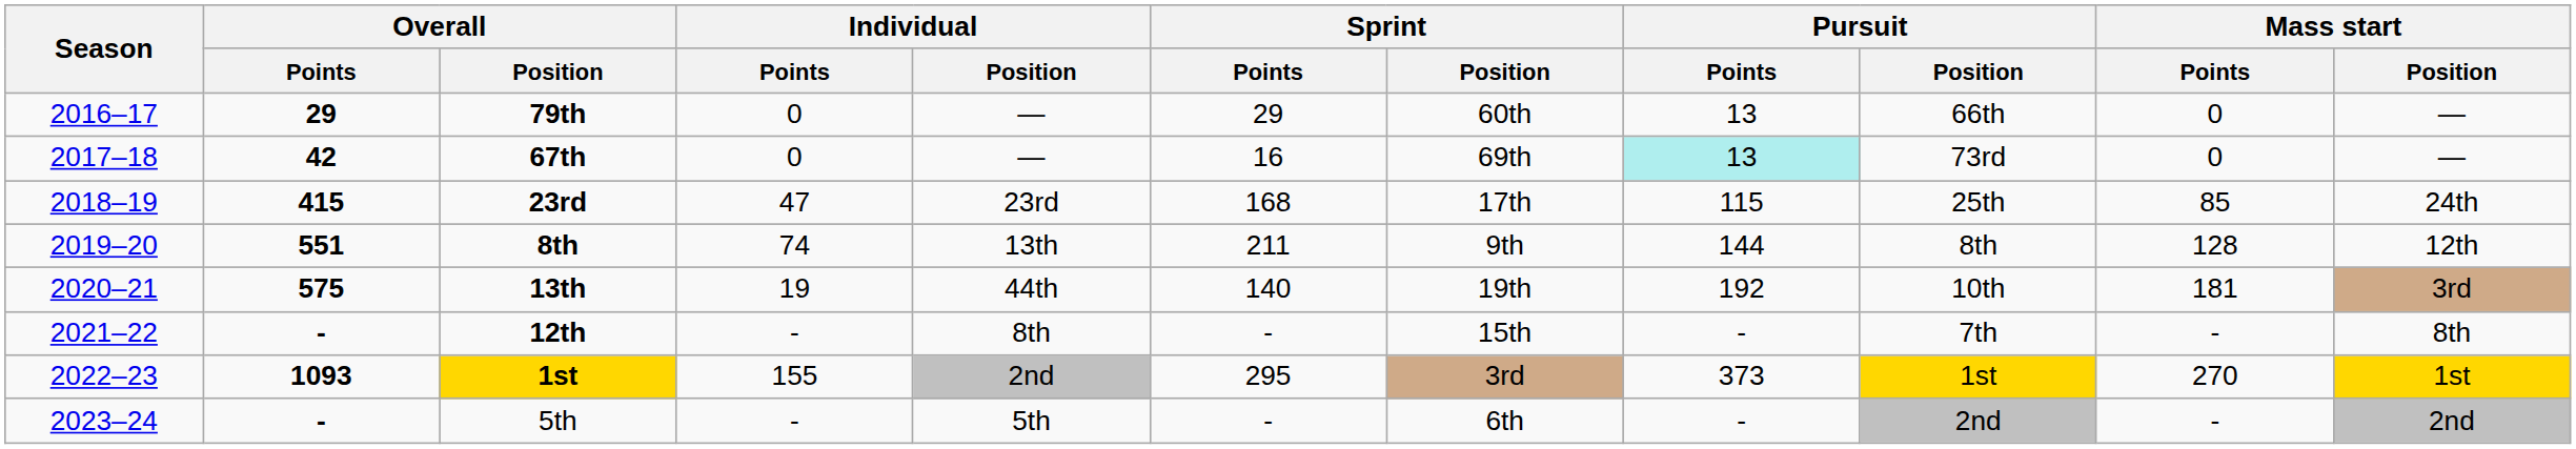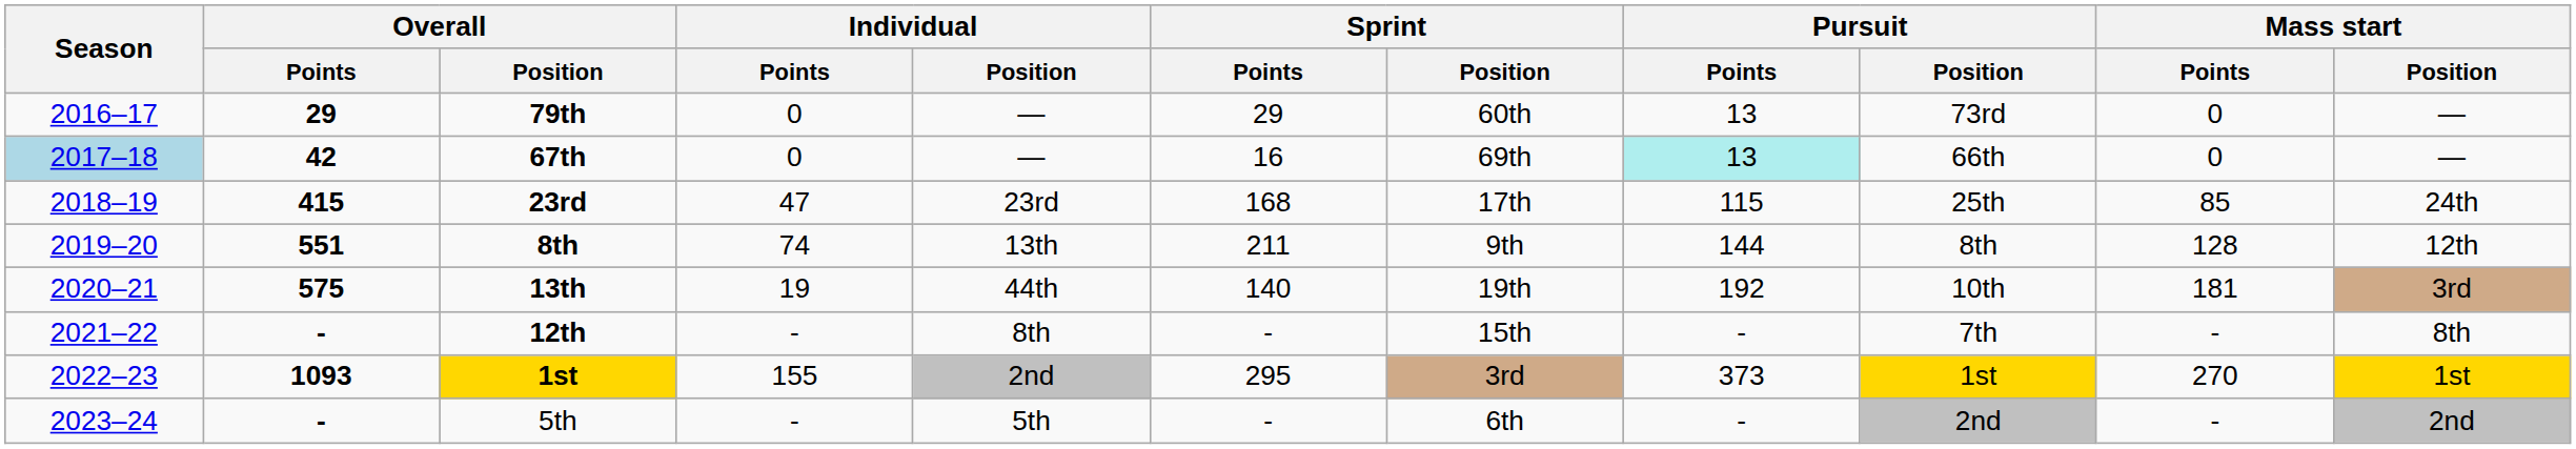79th | Pursuit / Position: 66th -> 73rd
67th | Season: no background -> lightblue background
67th | Pursuit / Position: 73rd -> 66th
